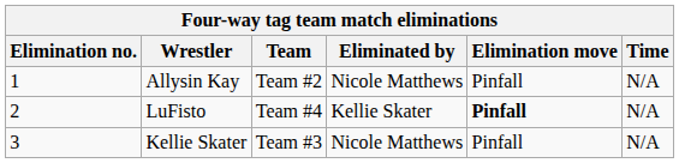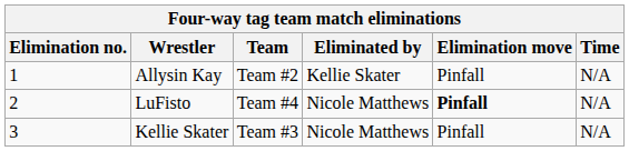Allysin Kay | Eliminated by: Nicole Matthews -> Kellie Skater
LuFisto | Eliminated by: Kellie Skater -> Nicole Matthews
